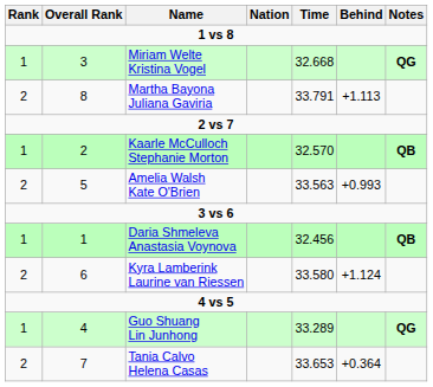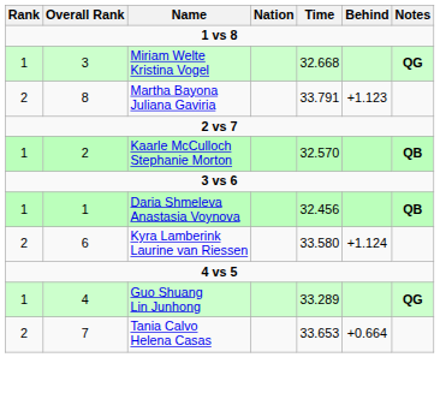Martha Bayona Juliana Gaviria | Behind: +1.113 -> +1.123
- row: 2 | 5 | Amelia Walsh Kate O'Brien | 33.563 | +0.993
Tania Calvo Helena Casas | Behind: +0.364 -> +0.664
